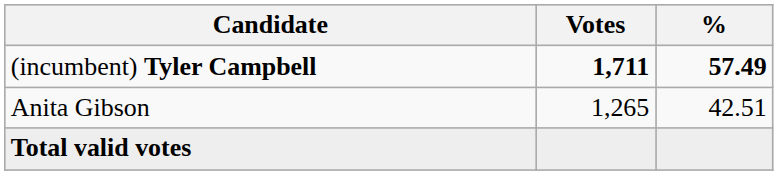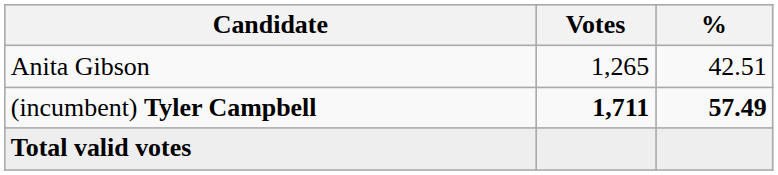rows swapped: (incumbent) Tyler Campbell <-> Anita Gibson
